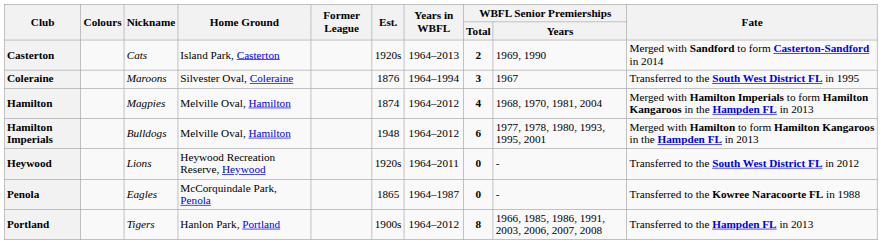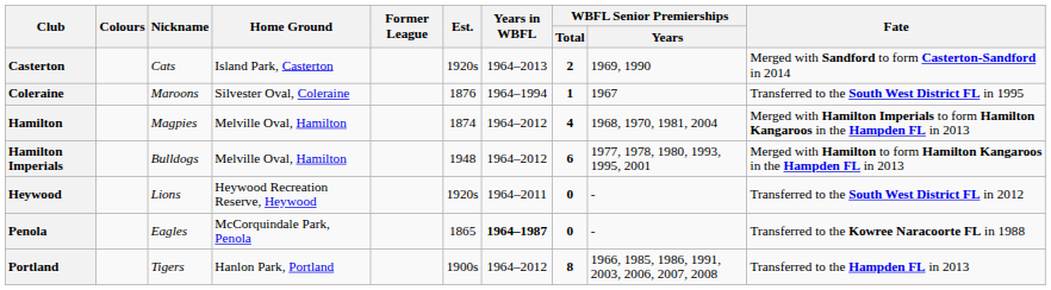Coleraine | WBFL Senior Premierships / Total: 3 -> 1
Penola | Years in WBFL: normal -> bold
